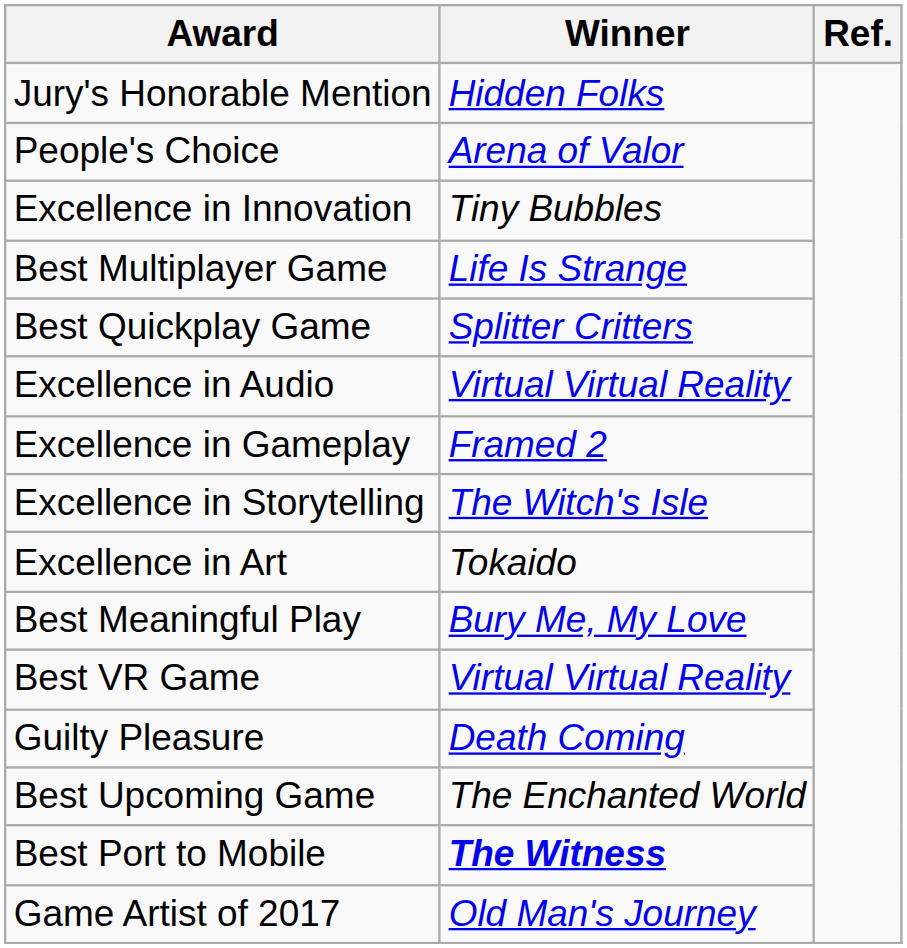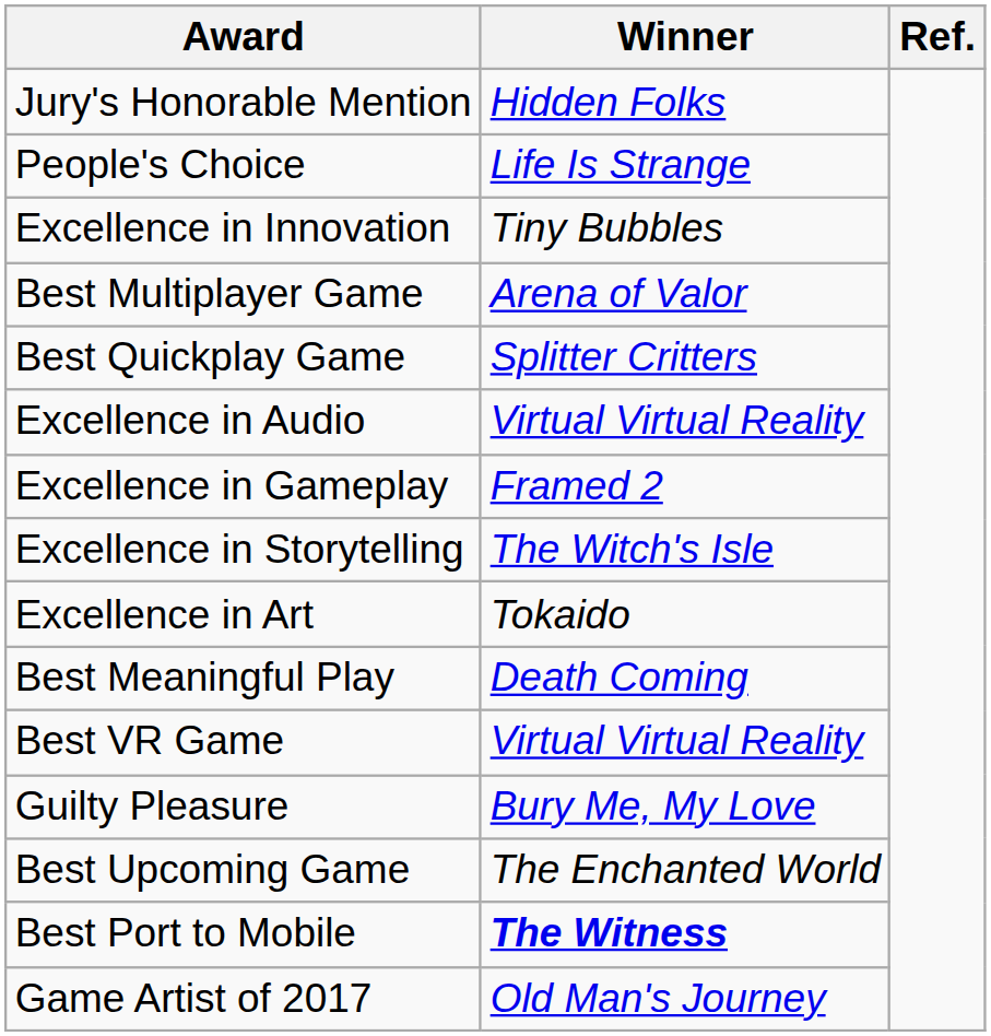People's Choice | Winner: Arena of Valor -> Life Is Strange
Best Multiplayer Game | Winner: Life Is Strange -> Arena of Valor
Best Meaningful Play | Winner: Bury Me, My Love -> Death Coming
Guilty Pleasure | Winner: Death Coming -> Bury Me, My Love
